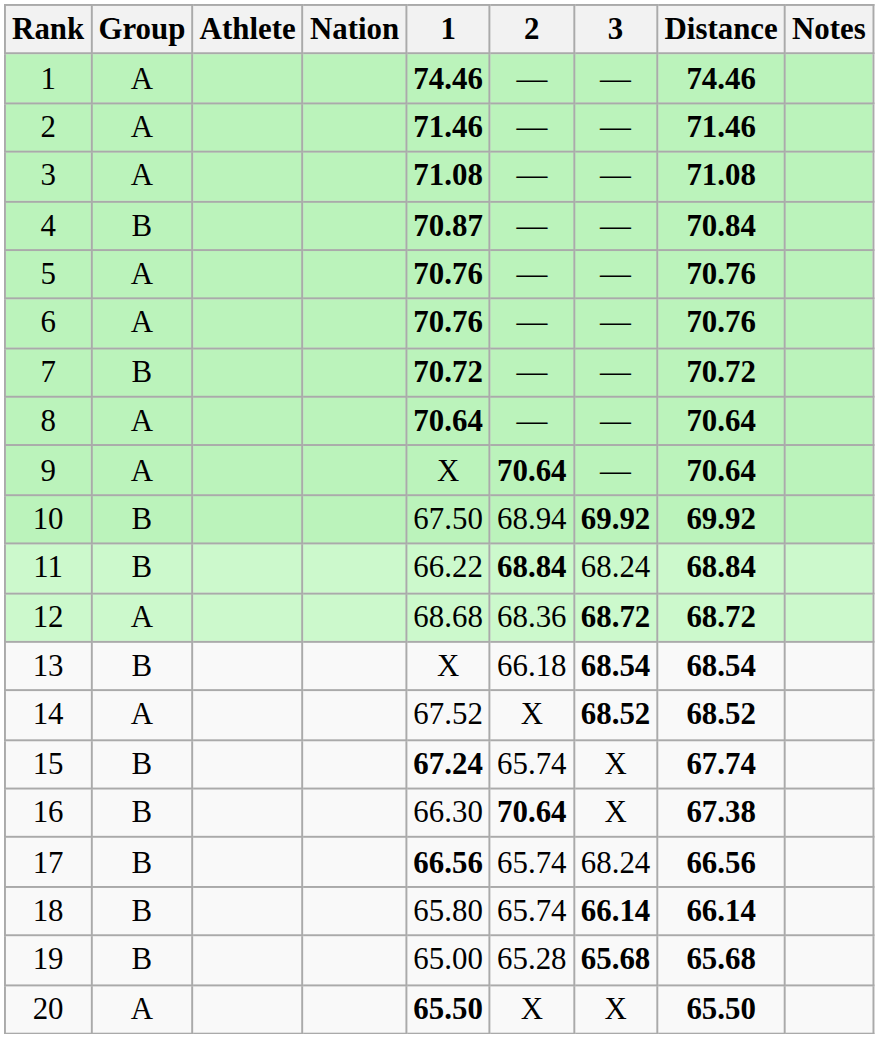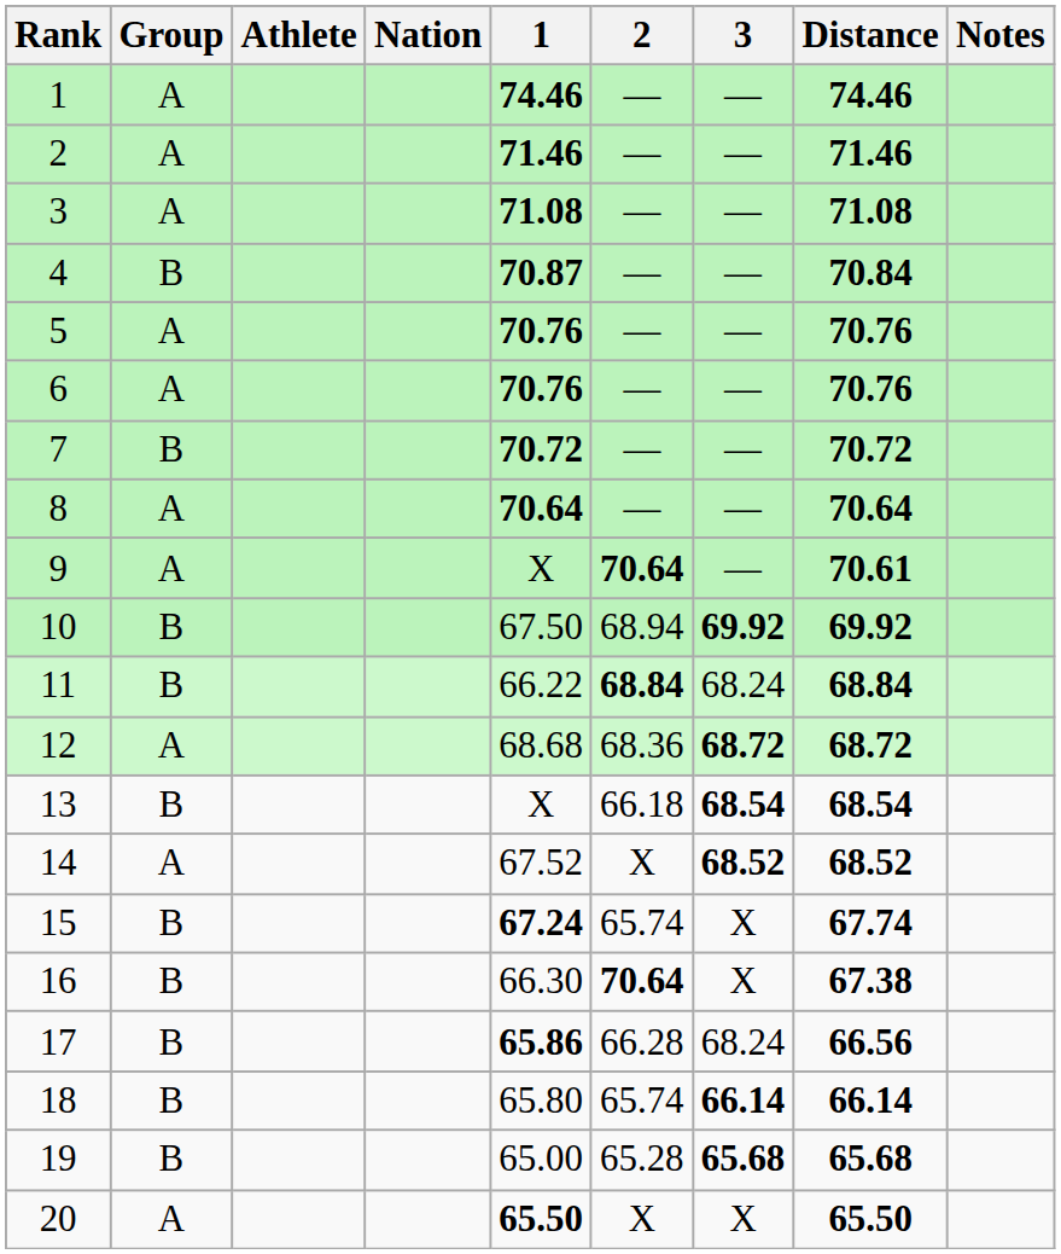9 | Distance: 70.64 -> 70.61
17 | 1: 66.56 -> 65.86
17 | 2: 65.74 -> 66.28
